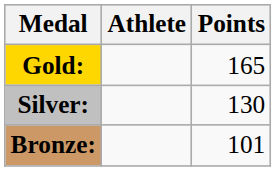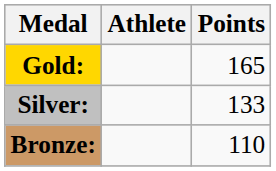Silver: | Points: 130 -> 133
Bronze: | Points: 101 -> 110
